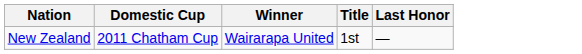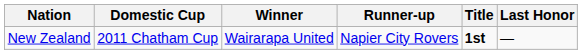+ column: Runner-up | Napier City Rovers
New Zealand | Title: normal -> bold
